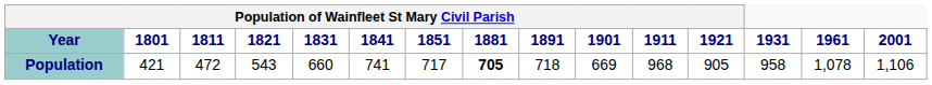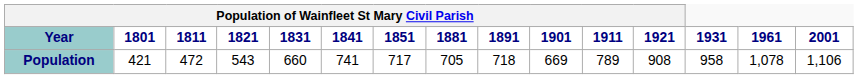Population | Population of Wainfleet St Mary Civil Parish / 1881: bold -> normal
Population | Population of Wainfleet St Mary Civil Parish / 1911: 968 -> 789
Population | Population of Wainfleet St Mary Civil Parish / 1921: 905 -> 908
